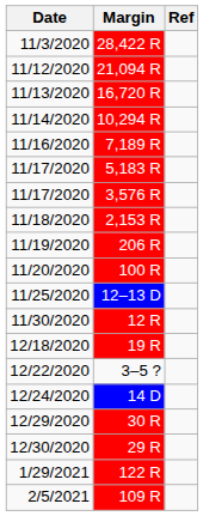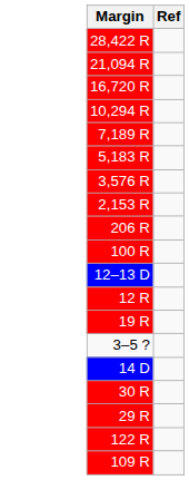- column: Date | 11/3/2020 | 11/12/2020 | 11/13/2020 | 11/14/2020 | 11/16/2020 | 11/17/2020 | 11/17/2020 | 11/18/2020 | 11/19/2020 | 11/20/2020 | 11/25/2020 | 11/30/2020 | 12/18/2020 | 12/22/2020 | 12/24/2020 | 12/29/2020 | 12/30/2020 | 1/29/2021 | 2/5/2021
